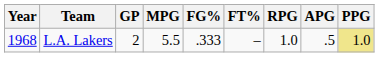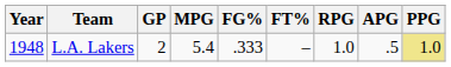L.A. Lakers | Year: 1968 -> 1948
L.A. Lakers | MPG: 5.5 -> 5.4
